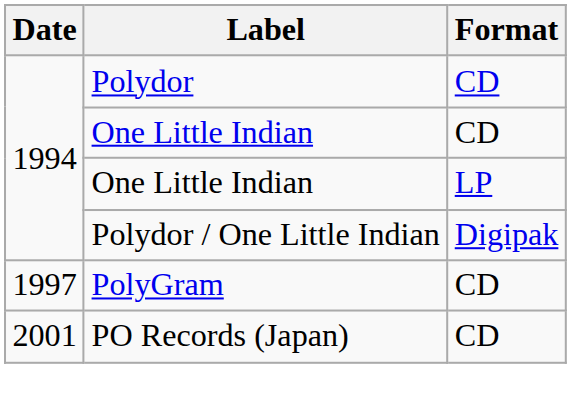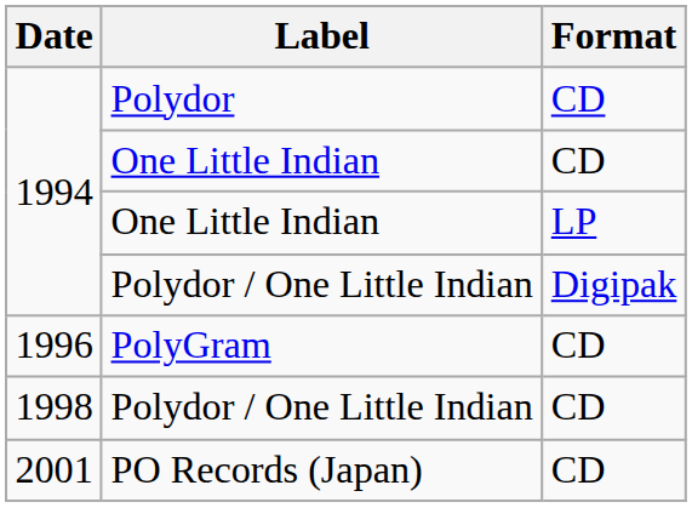PolyGram | Date: 1997 -> 1996
+ row: 1998 | Polydor / One Little Indian | CD
